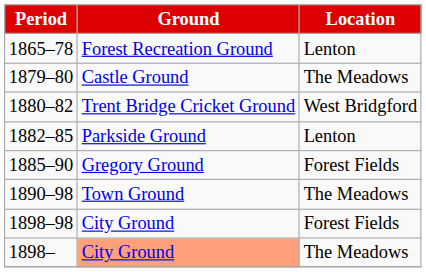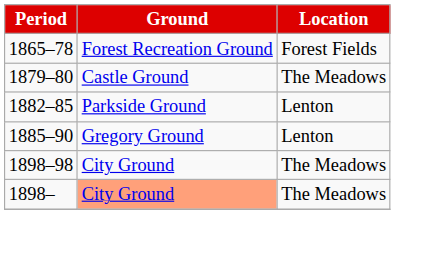1865–78 | Location: Lenton -> Forest Fields
- row: 1880–82 | Trent Bridge Cricket Ground | West Bridgford
1885–90 | Location: Forest Fields -> Lenton
- row: 1890–98 | Town Ground | The Meadows
1898–98 | Location: Forest Fields -> The Meadows
